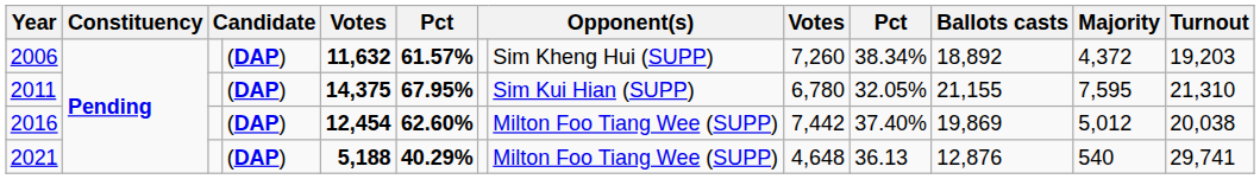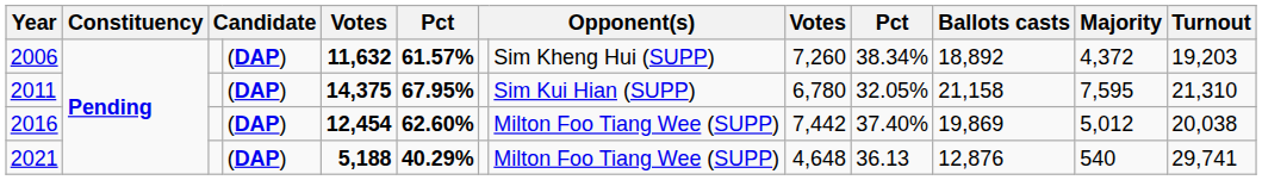2011 | Ballots casts: 21,155 -> 21,158
